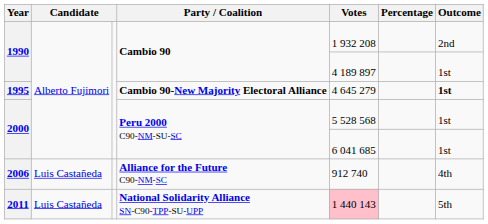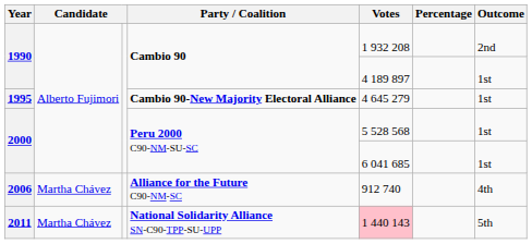1995 | Outcome: bold -> normal
2006 | column 2: Luis Castañeda -> Martha Chávez
2011 | column 2: Luis Castañeda -> Martha Chávez
